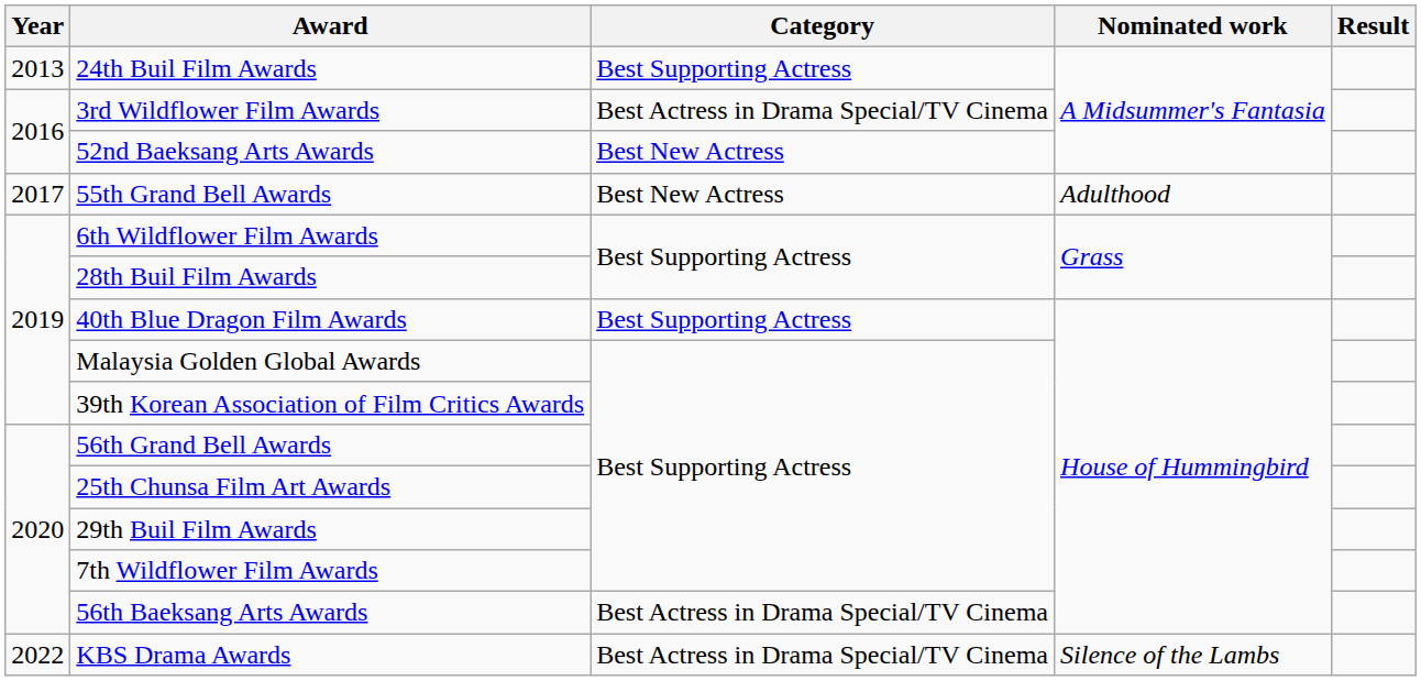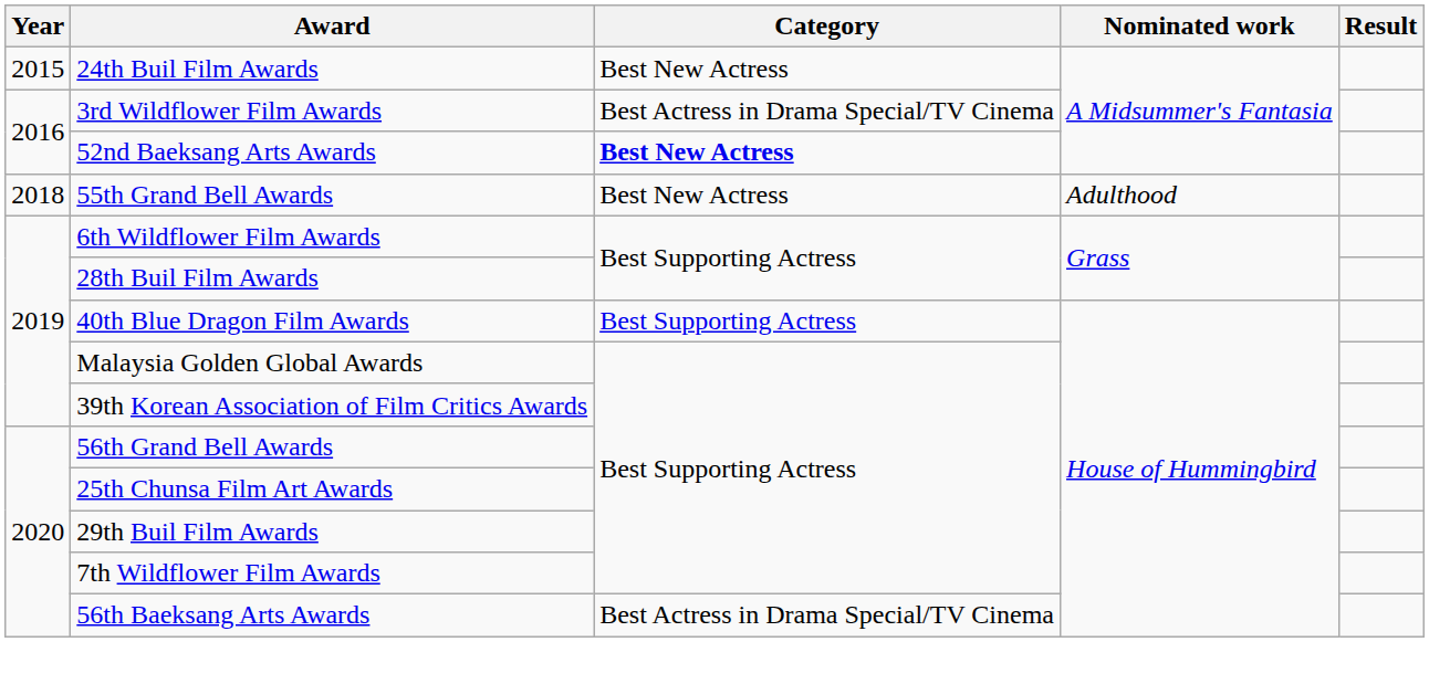24th Buil Film Awards | Year: 2013 -> 2015
24th Buil Film Awards | Category: Best Supporting Actress -> Best New Actress
52nd Baeksang Arts Awards | Category: normal -> bold
55th Grand Bell Awards | Year: 2017 -> 2018
- row: 2022 | KBS Drama Awards | Best Actress in Drama Special/TV Cinema | Silence of the Lambs
